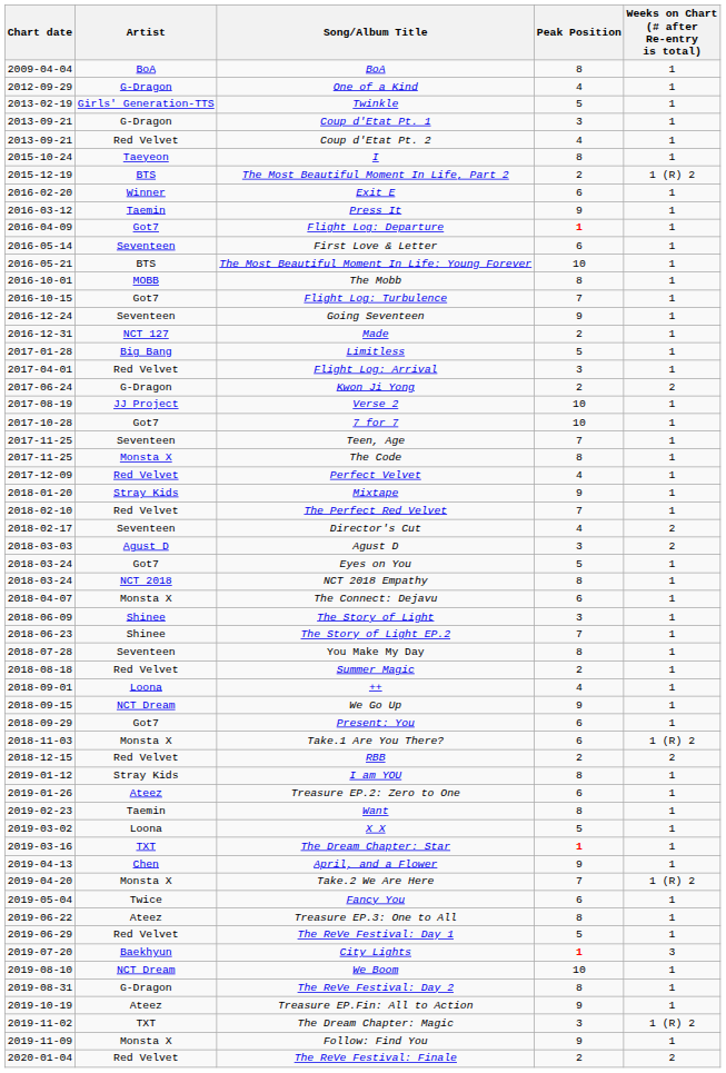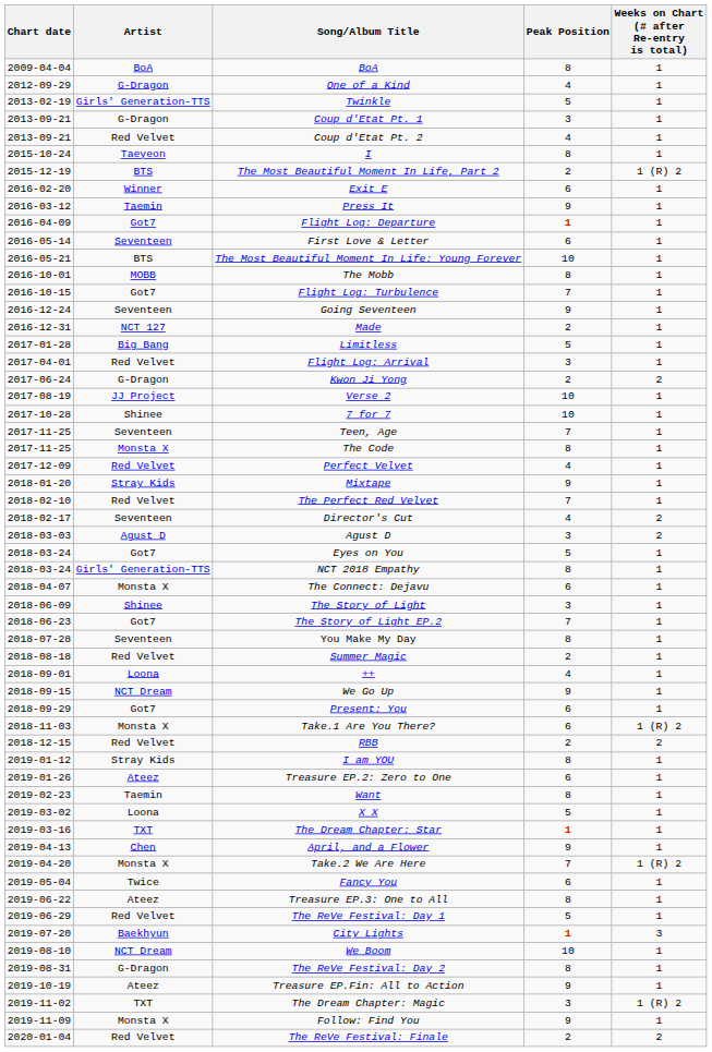7 for 7 | Artist: Got7 -> Shinee
NCT 2018 Empathy | Artist: NCT 2018 -> Girls' Generation-TTS
The Story of Light EP.2 | Artist: Shinee -> Got7
